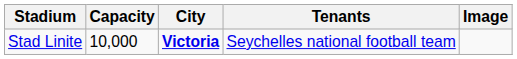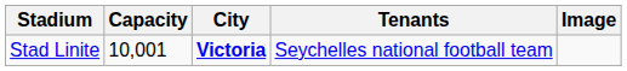Stad Linite | Capacity: 10,000 -> 10,001
